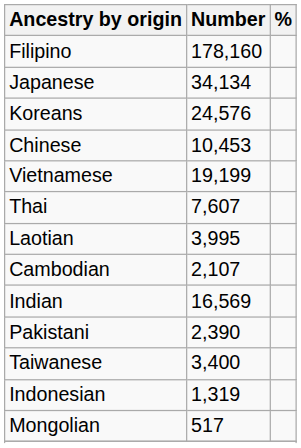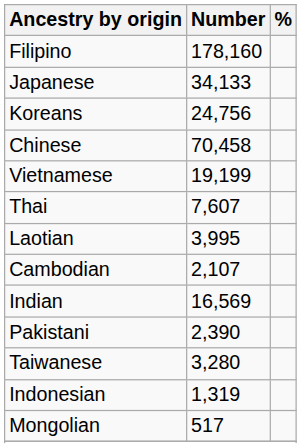Japanese | Number: 34,134 -> 34,133
Koreans | Number: 24,576 -> 24,756
Chinese | Number: 10,453 -> 70,458
Taiwanese | Number: 3,400 -> 3,280
